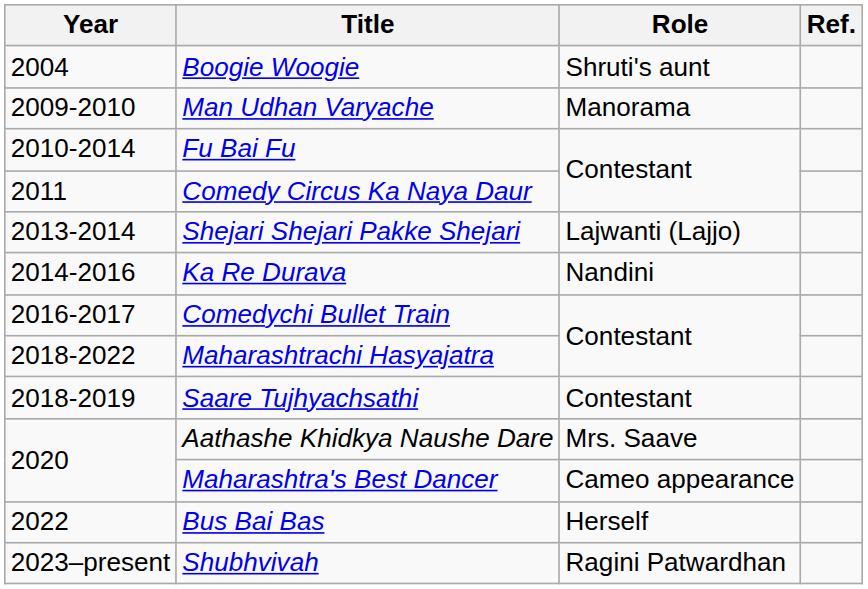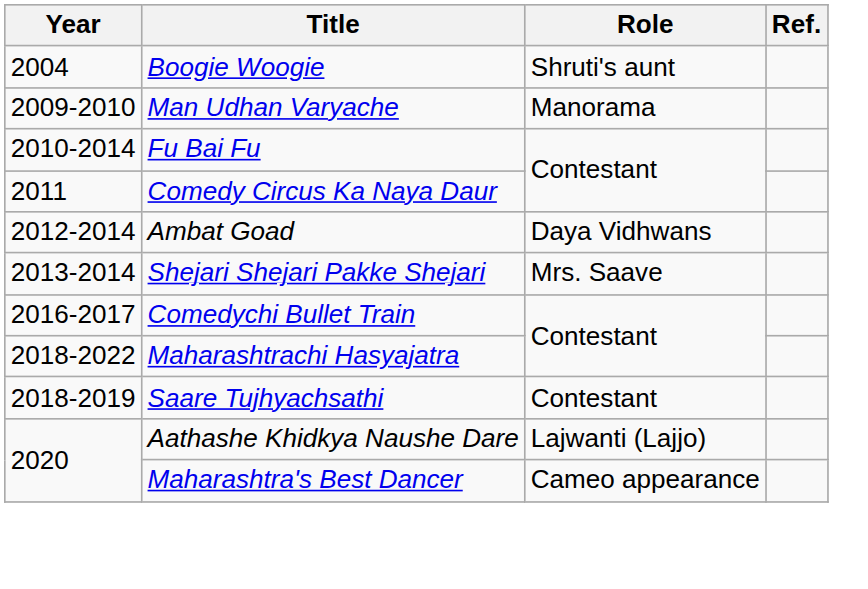+ row: 2012-2014 | Ambat Goad | Daya Vidhwans
Shejari Shejari Pakke Shejari | Role: Lajwanti (Lajjo) -> Mrs. Saave
- row: 2014-2016 | Ka Re Durava | Nandini
Aathashe Khidkya Naushe Dare | Role: Mrs. Saave -> Lajwanti (Lajjo)
- row: 2022 | Bus Bai Bas | Herself
- row: 2023–present | Shubhvivah | Ragini Patwardhan
